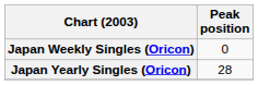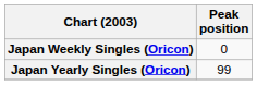Japan Yearly Singles (Oricon) | Peak position: 28 -> 99
